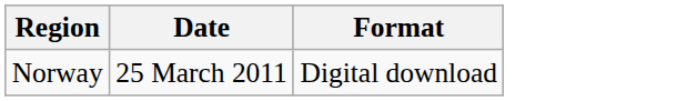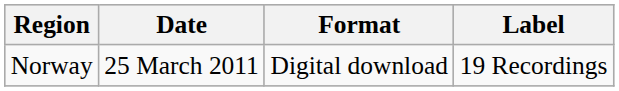+ column: Label | 19 Recordings
